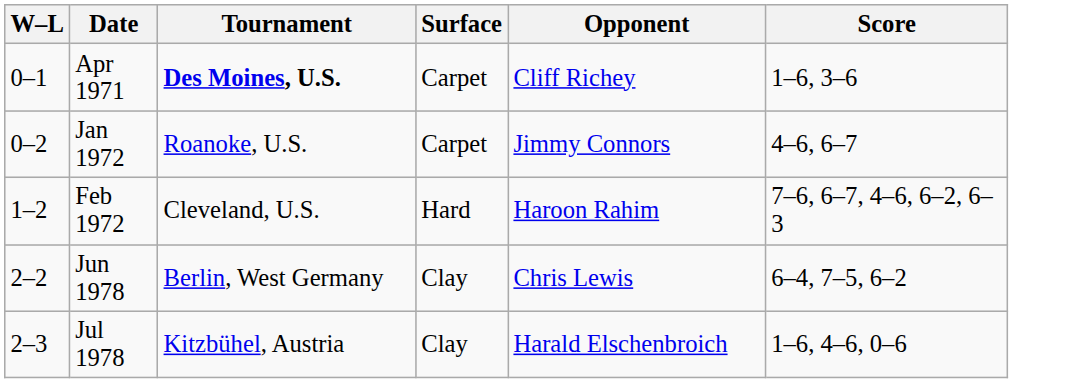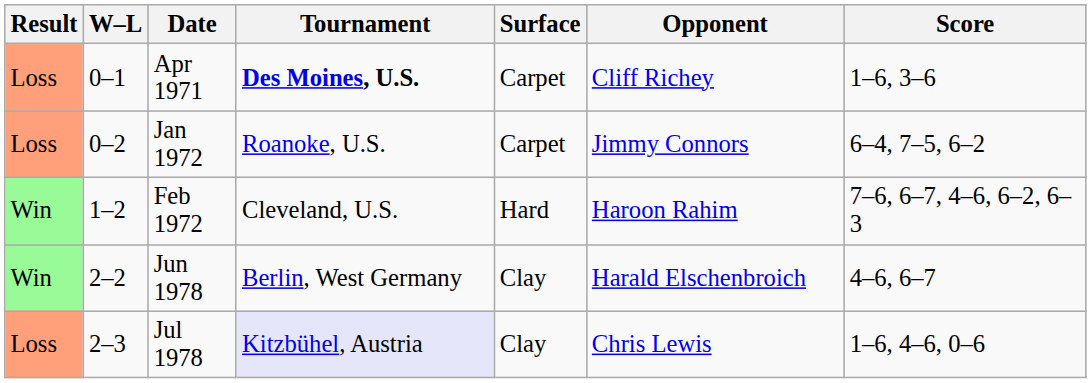+ column: Result | Loss | Loss | Win | Win | Loss
Jan 1972 | Score: 4–6, 6–7 -> 6–4, 7–5, 6–2
Jun 1978 | Opponent: Chris Lewis -> Harald Elschenbroich
Jun 1978 | Score: 6–4, 7–5, 6–2 -> 4–6, 6–7
Jul 1978 | Tournament: no background -> lavender background
Jul 1978 | Opponent: Harald Elschenbroich -> Chris Lewis
